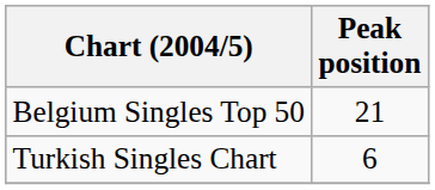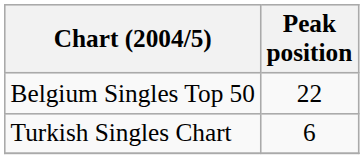Belgium Singles Top 50 | Peak position: 21 -> 22
